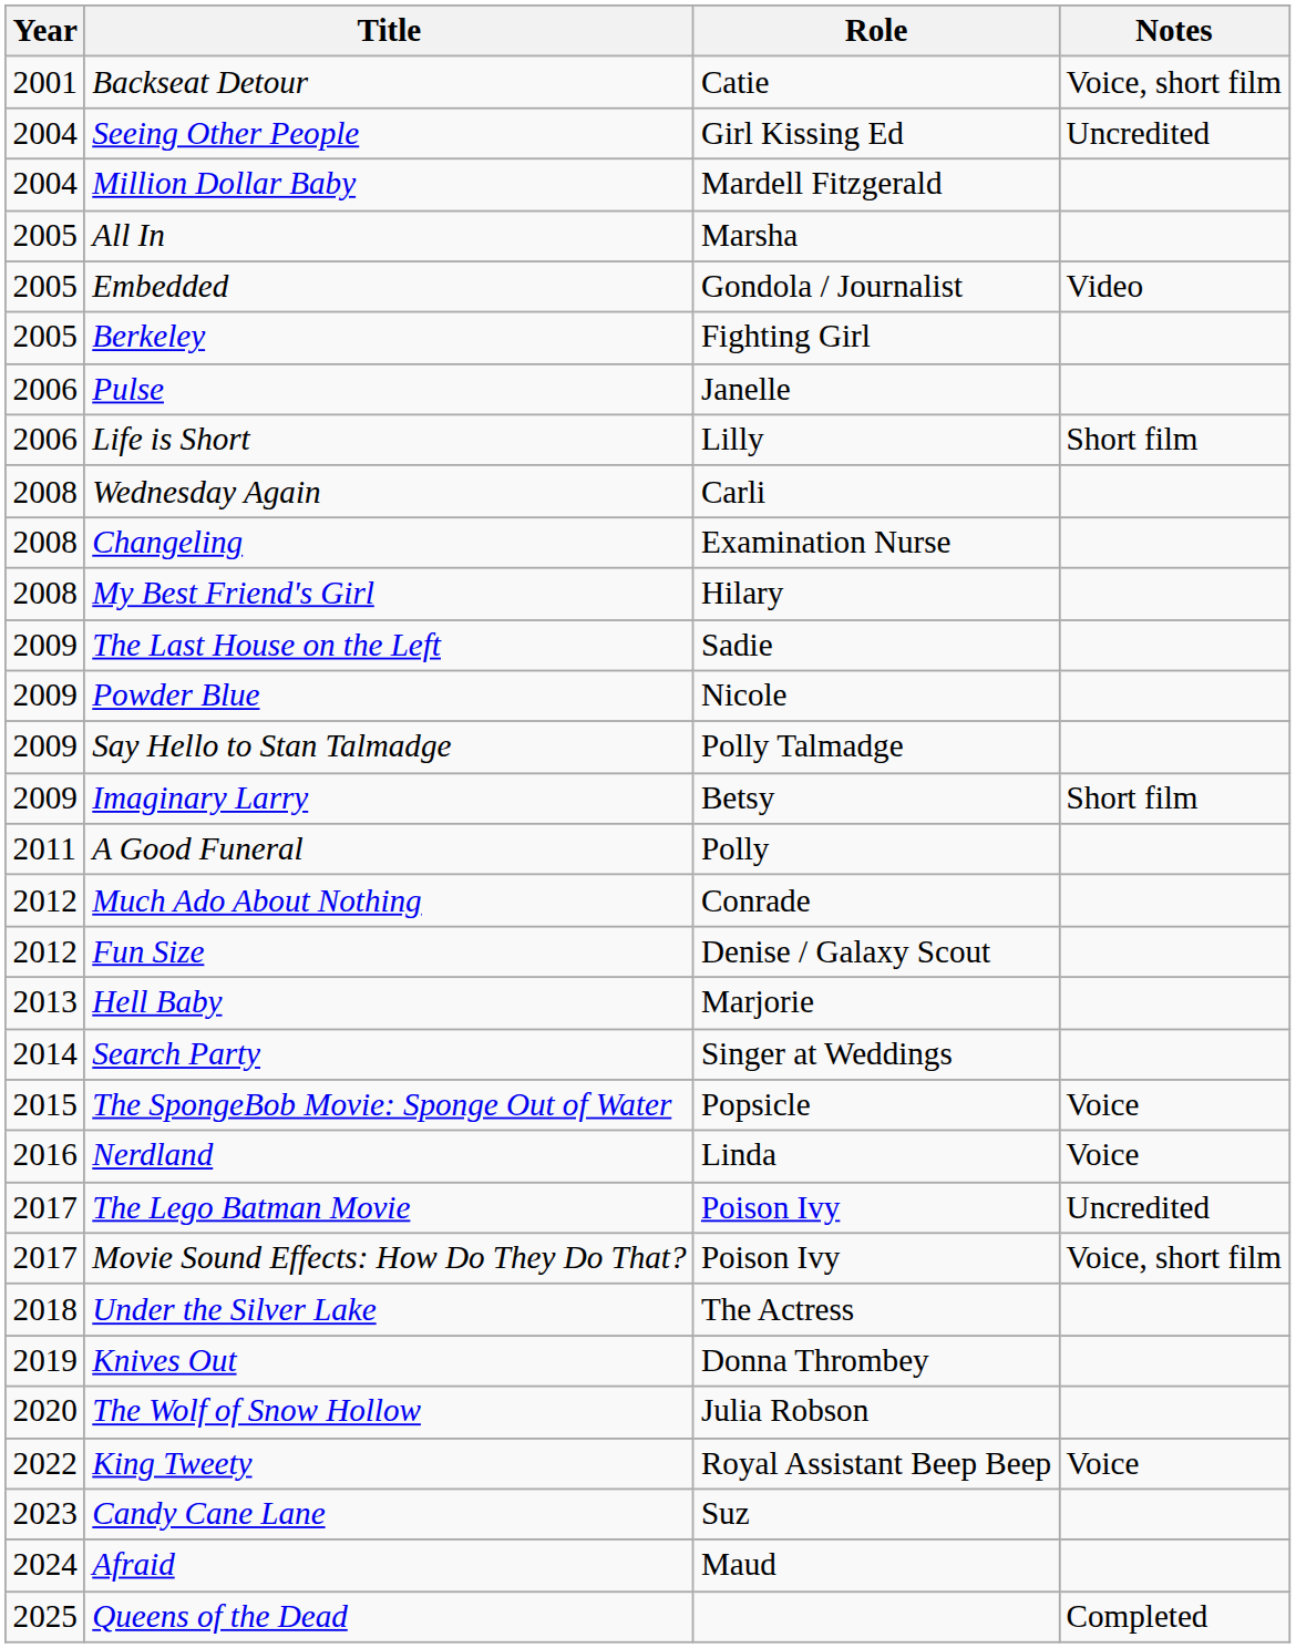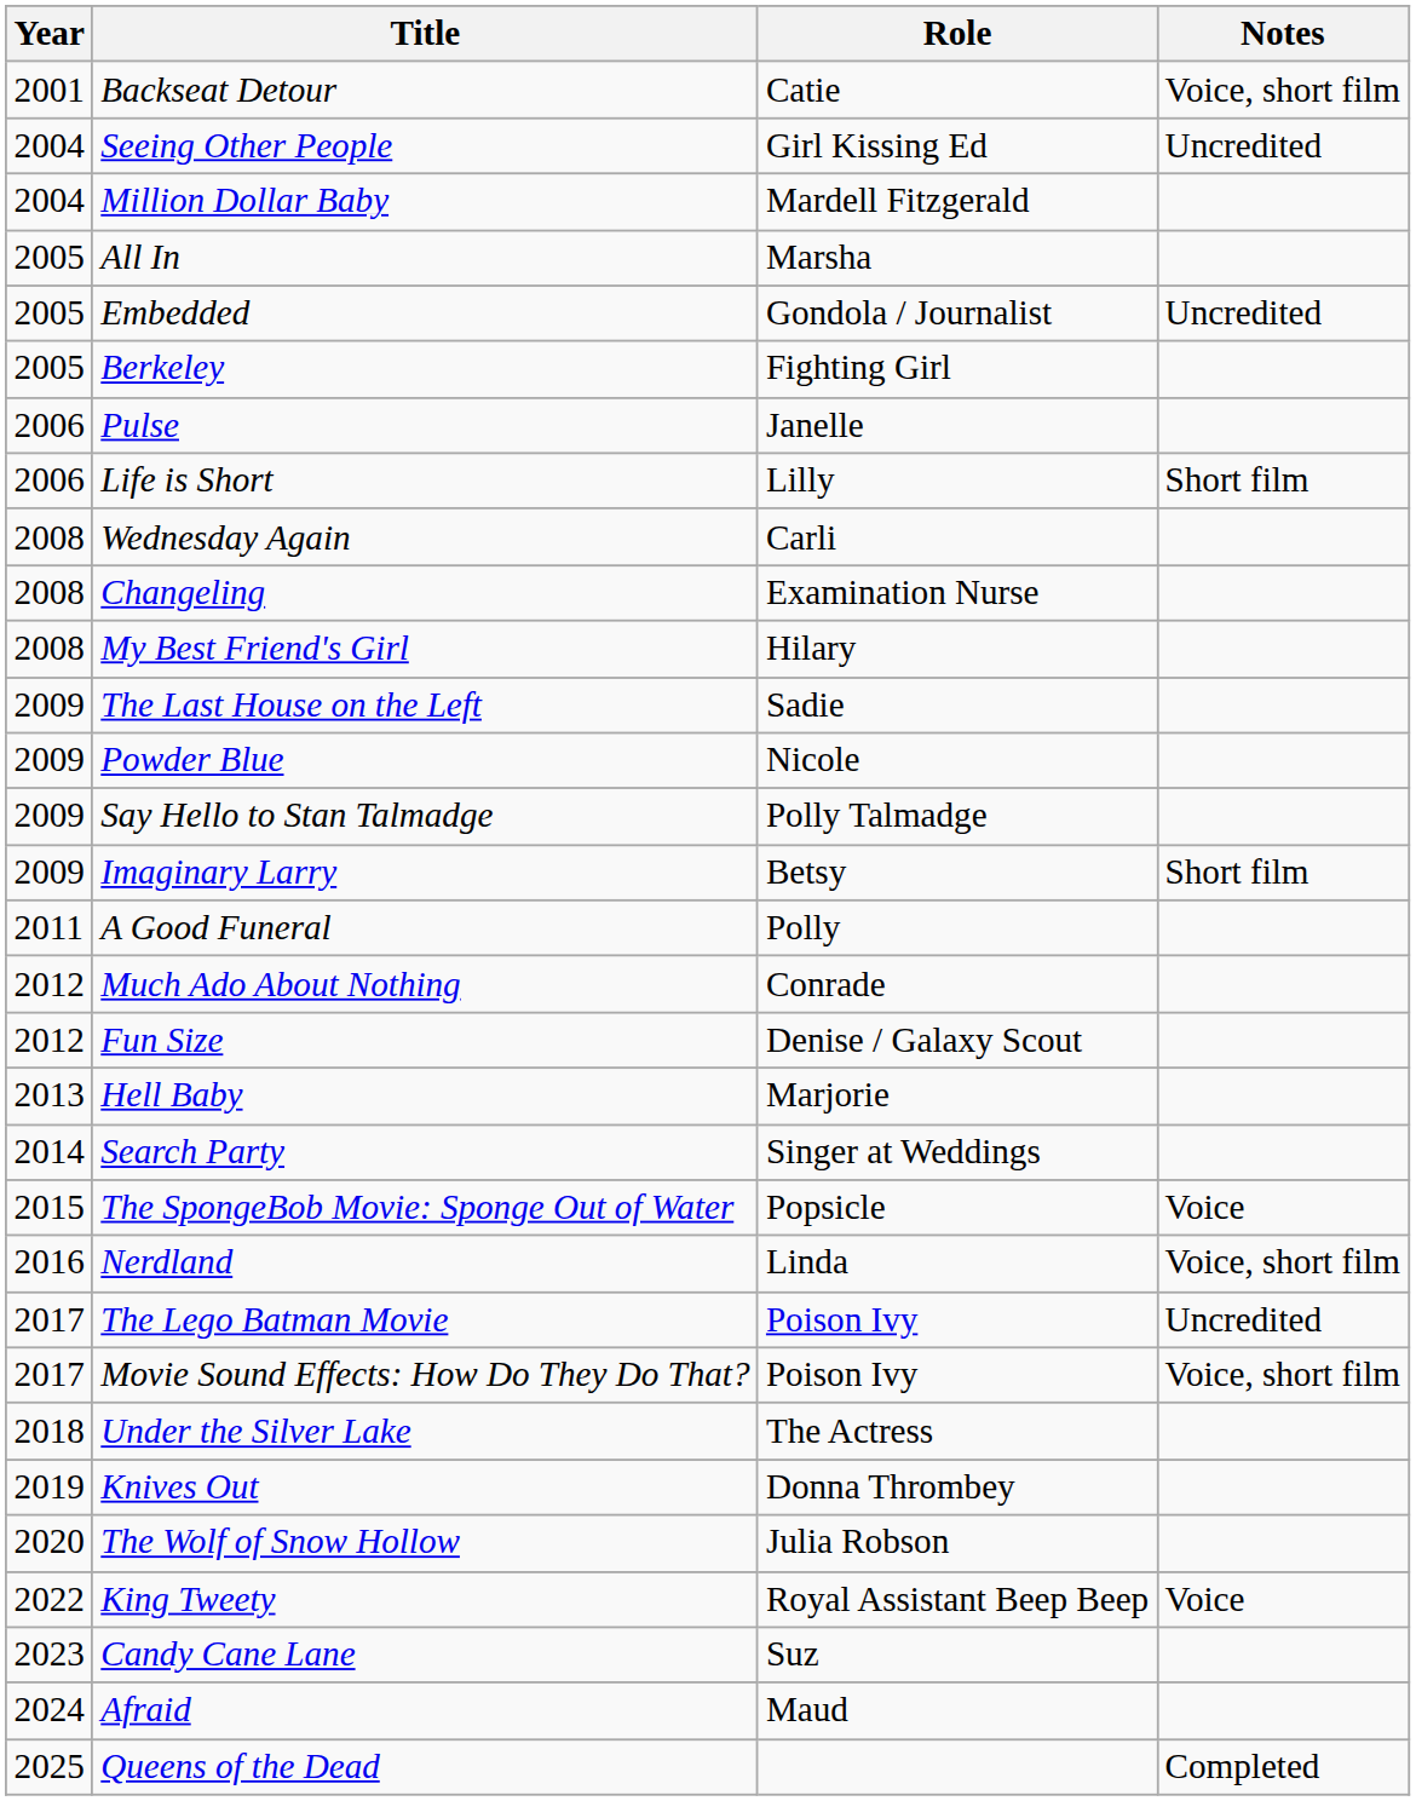Embedded | Notes: Video -> Uncredited
Nerdland | Notes: Voice -> Voice, short film
